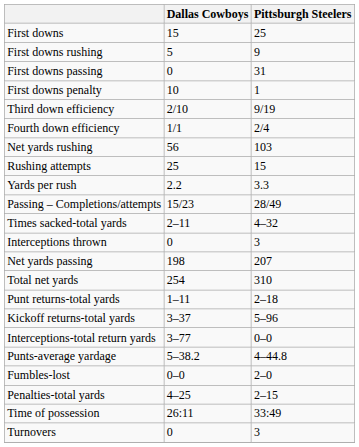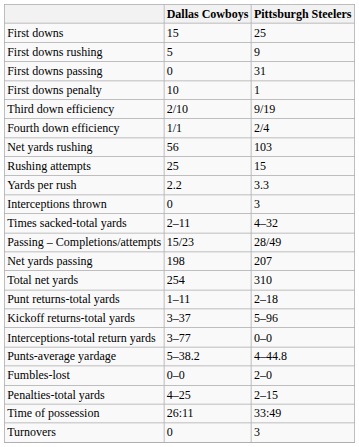rows swapped: Passing – Completions/attempts <-> Interceptions thrown
